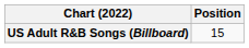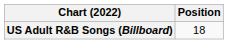US Adult R&B Songs (Billboard) | Position: 15 -> 18
